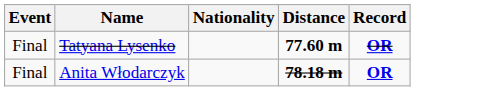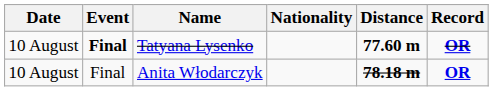+ column: Date | 10 August | 10 August
Tatyana Lysenko | Event: normal -> bold
